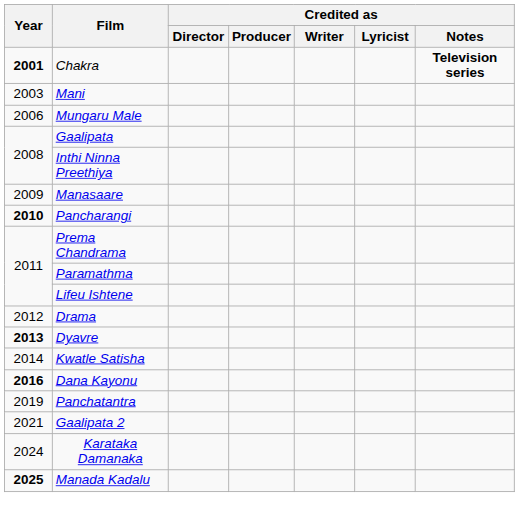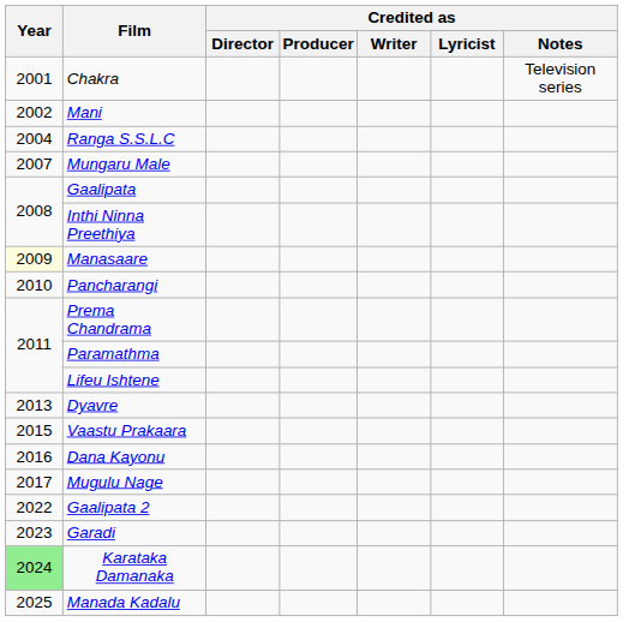Chakra | Year: bold -> normal
Chakra | Credited as / Notes: bold -> normal
Mani | Year: 2003 -> 2002
+ row: 2004 | Ranga S.S.L.C
Mungaru Male | Year: 2006 -> 2007
Manasaare | Year: no background -> lightyellow background
Pancharangi | Year: bold -> normal
- row: 2012 | Drama
Dyavre | Year: bold -> normal
- row: 2014 | Kwatle Satisha
+ row: 2015 | Vaastu Prakaara
Dana Kayonu | Year: bold -> normal
+ row: 2017 | Mugulu Nage
- row: 2019 | Panchatantra
Gaalipata 2 | Year: 2021 -> 2022
+ row: 2023 | Garadi
Karataka Damanaka | Year: no background -> lightgreen background
Manada Kadalu | Year: bold -> normal
